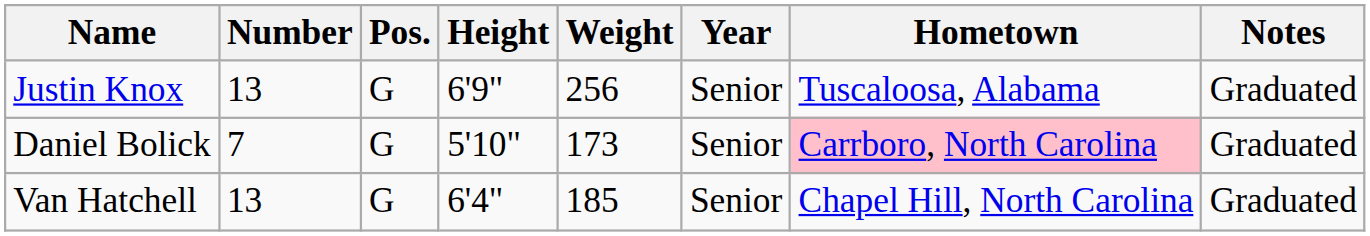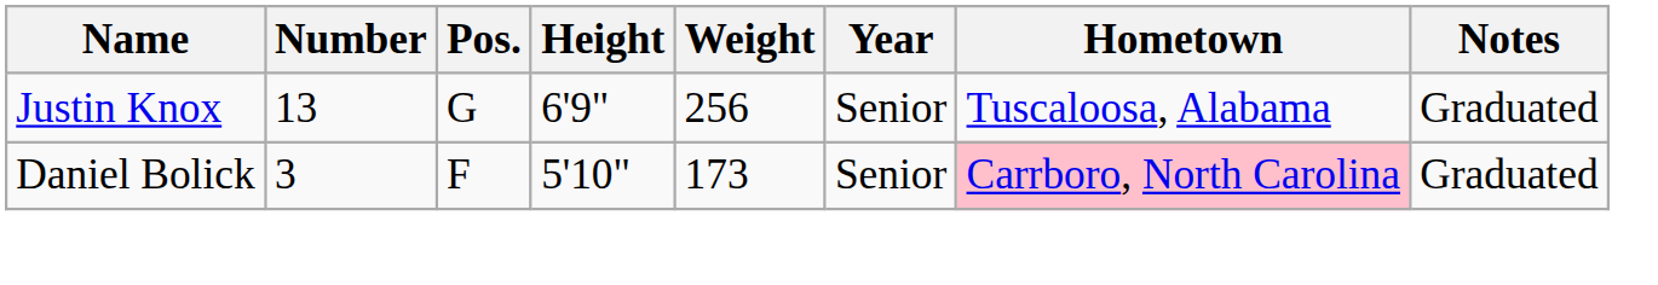Daniel Bolick | Number: 7 -> 3
Daniel Bolick | Pos.: G -> F
- row: Van Hatchell | 13 | G | 6'4" | 185 | Senior | Chapel Hill, North Carolina | Graduated
